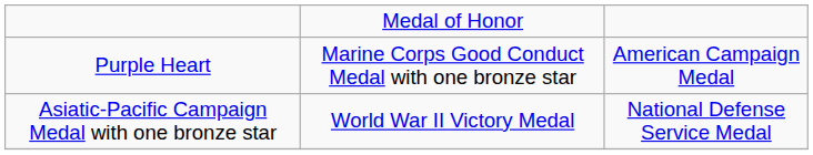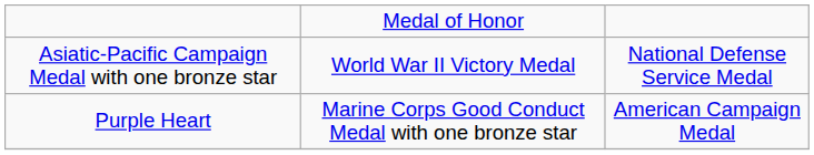rows swapped: Purple Heart <-> Asiatic-Pacific Campaign Medal with one bronze star
